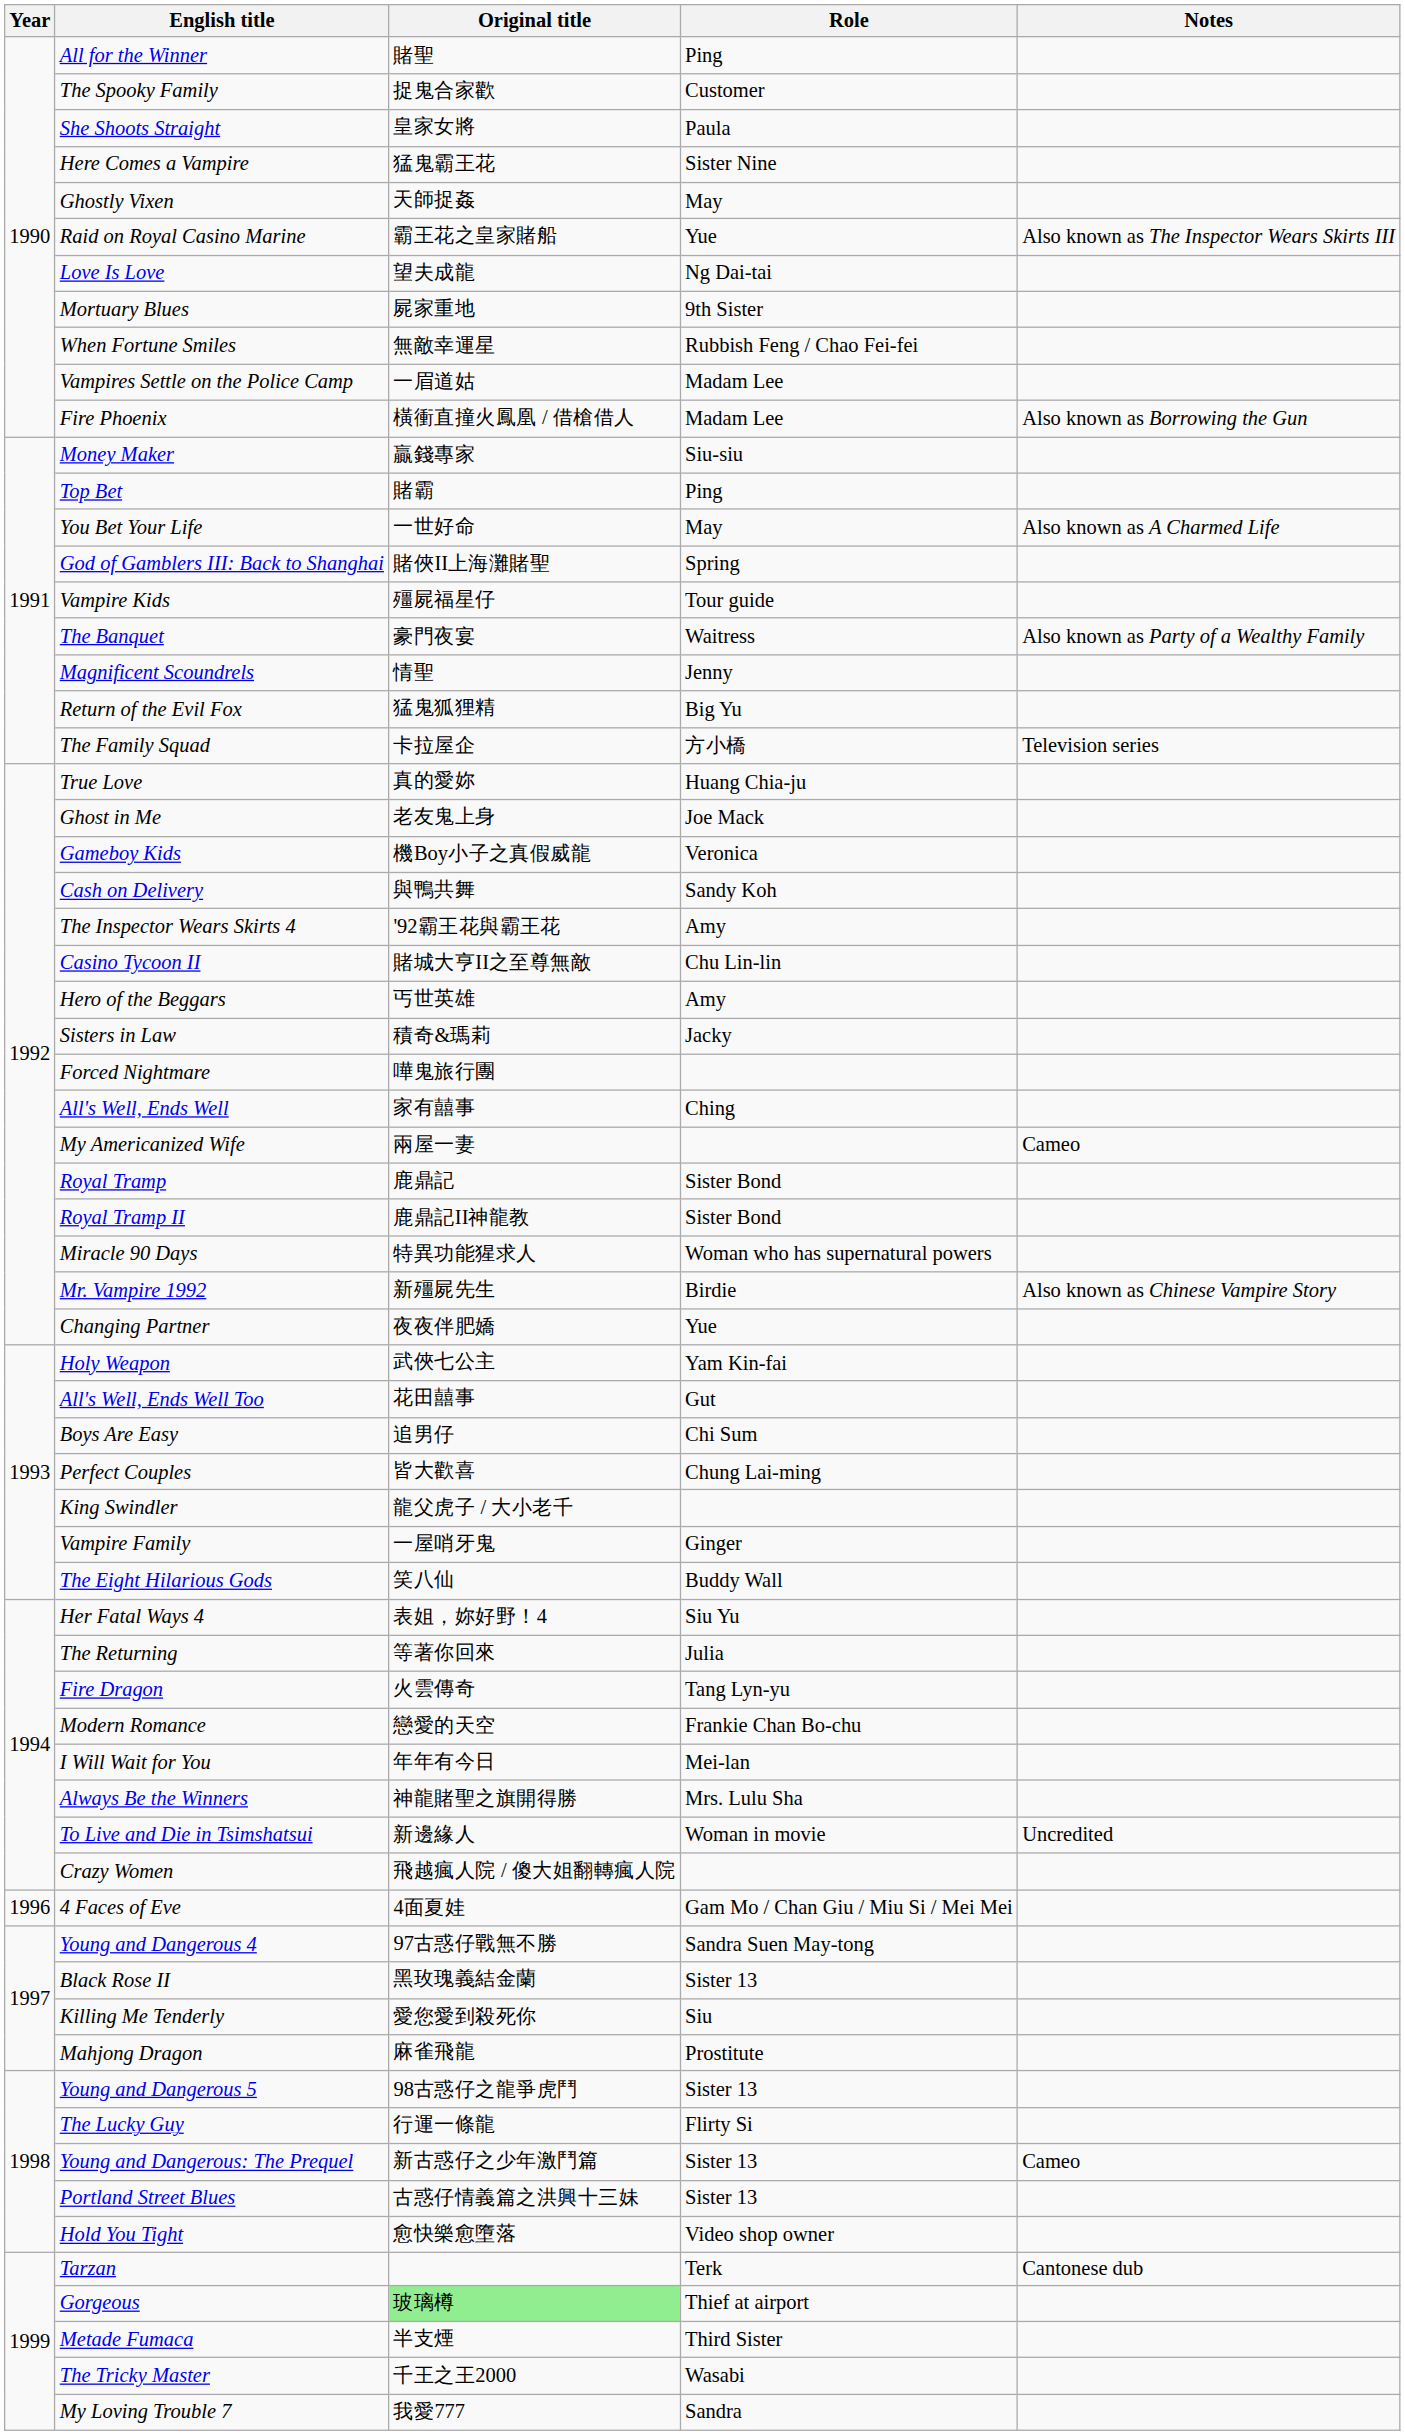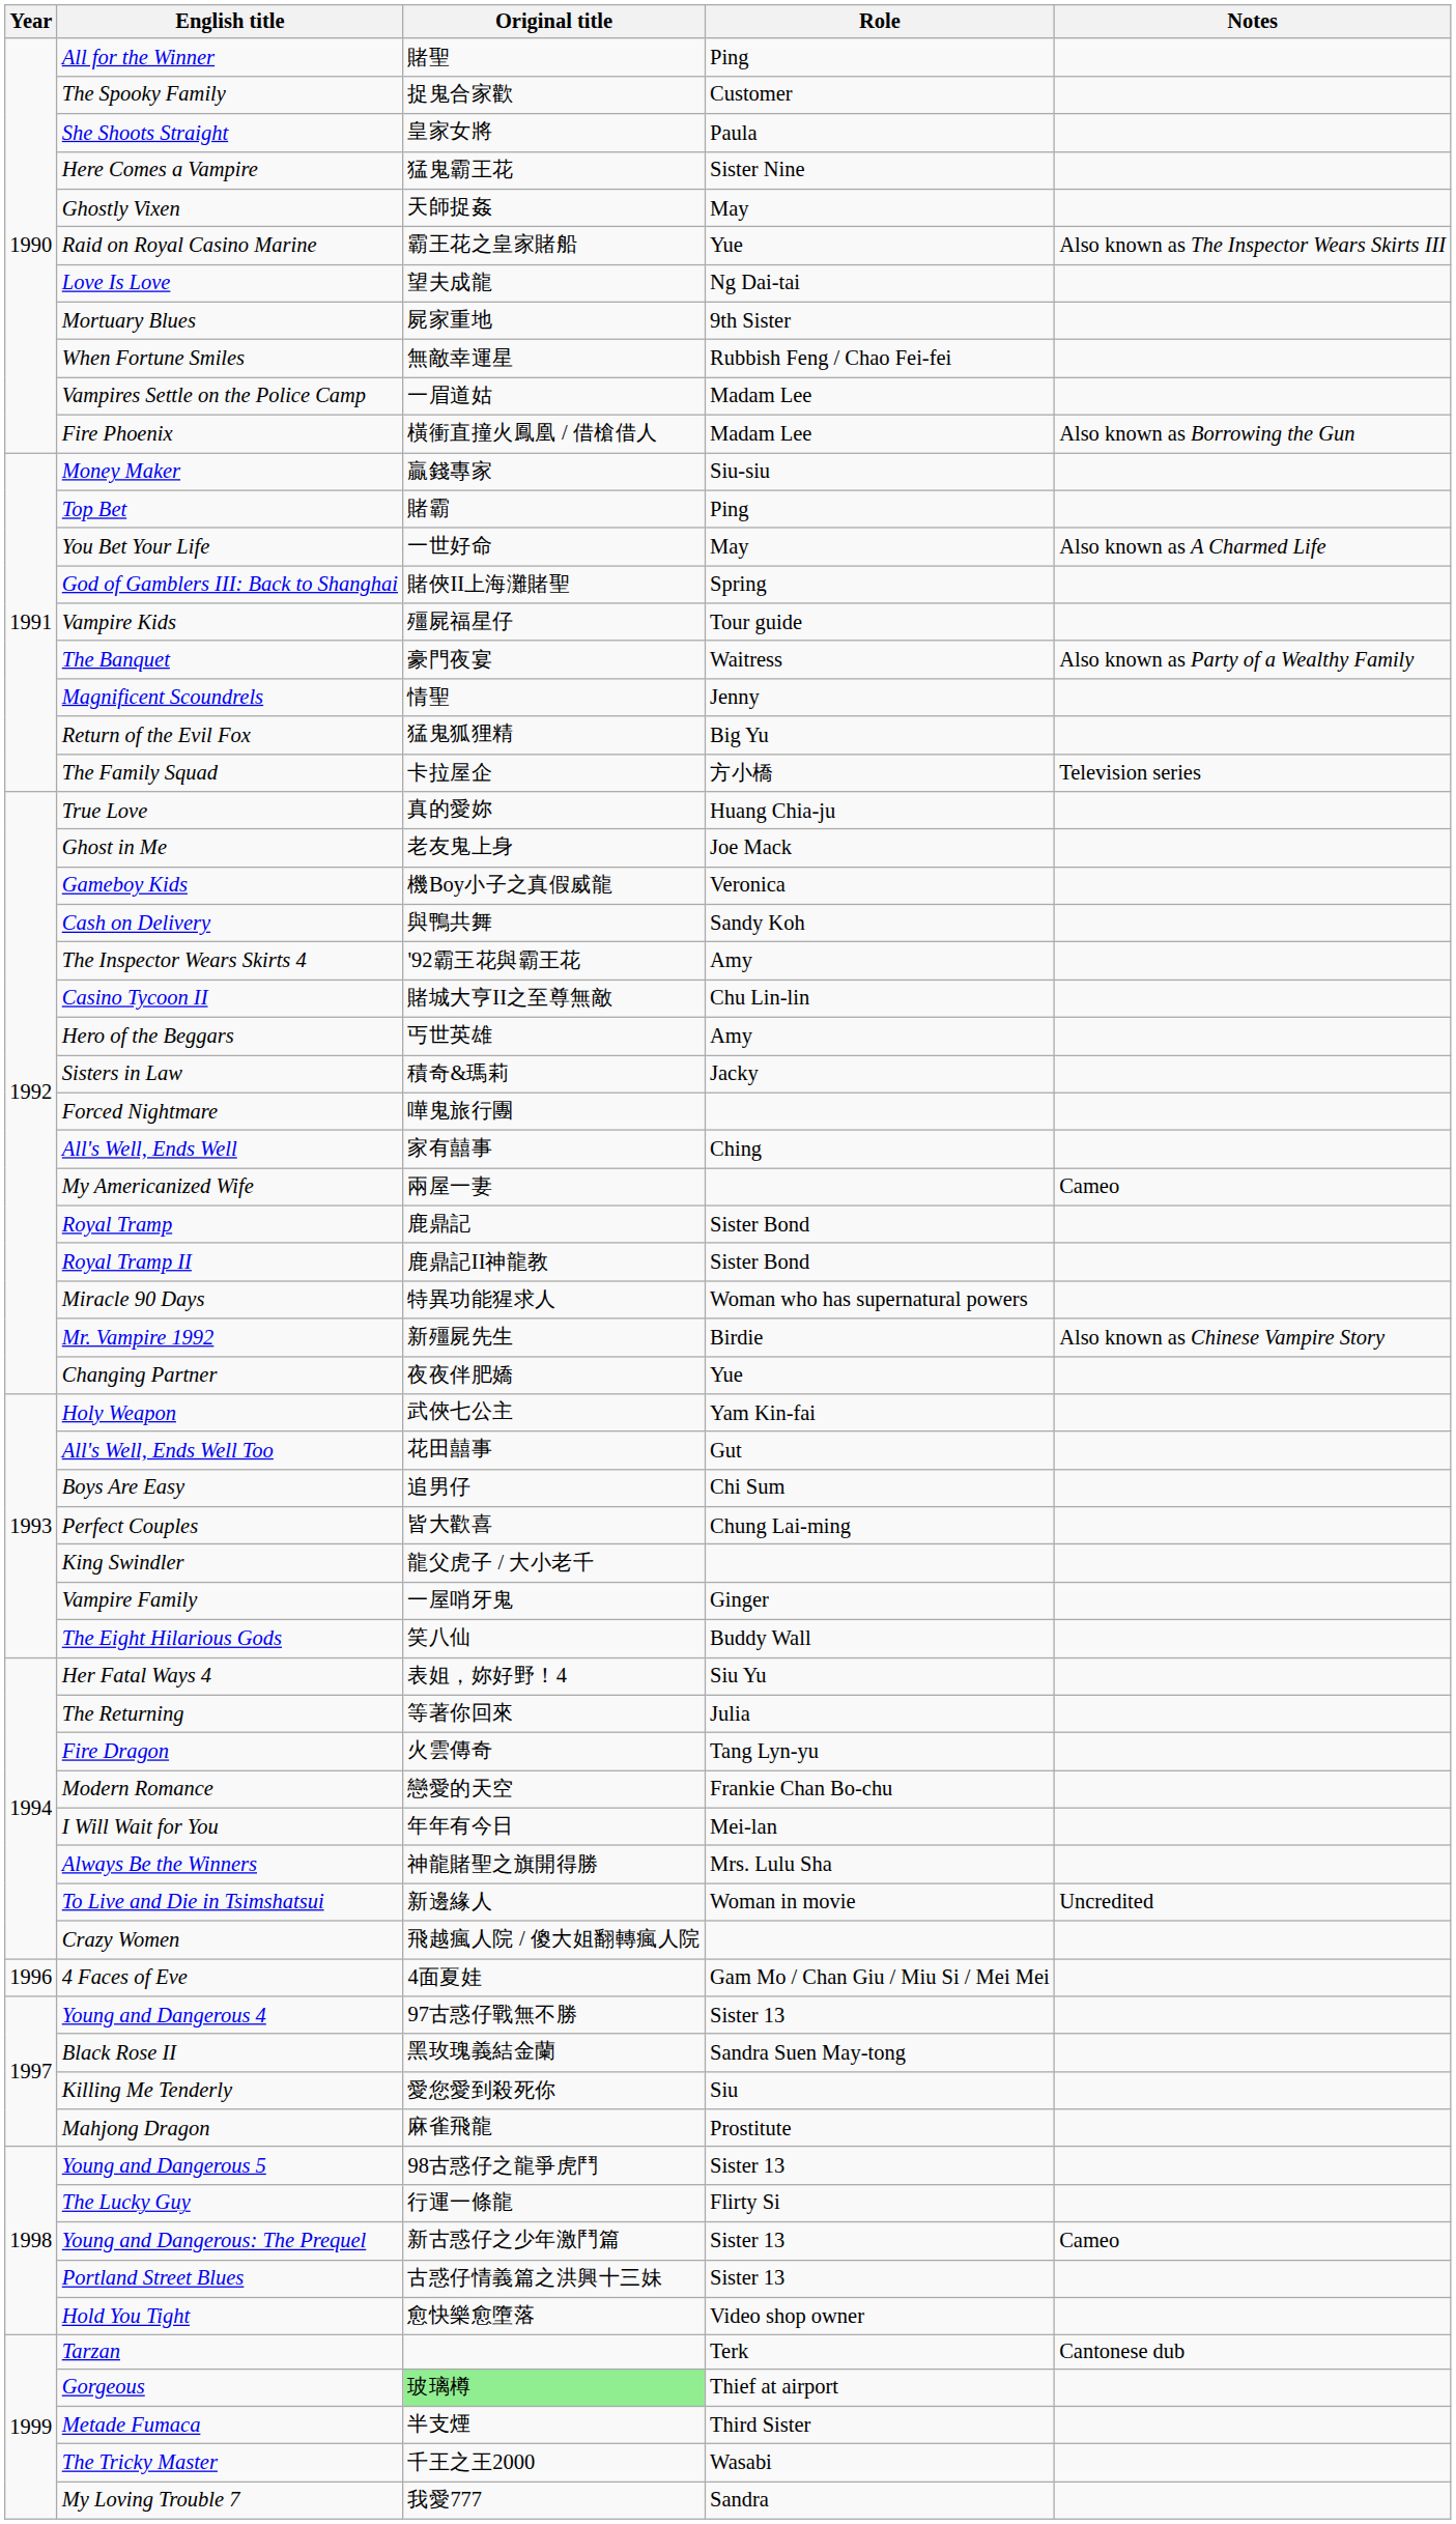Young and Dangerous 4 | Role: Sandra Suen May-tong -> Sister 13
Black Rose II | Role: Sister 13 -> Sandra Suen May-tong
